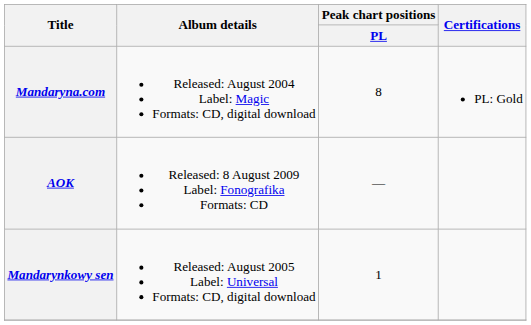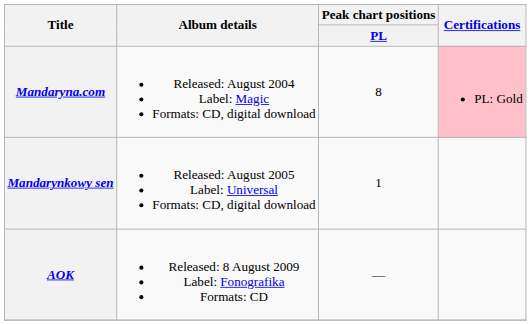Mandaryna.com | Certifications: no background -> pink background
rows swapped: Mandarynkowy sen <-> AOK
